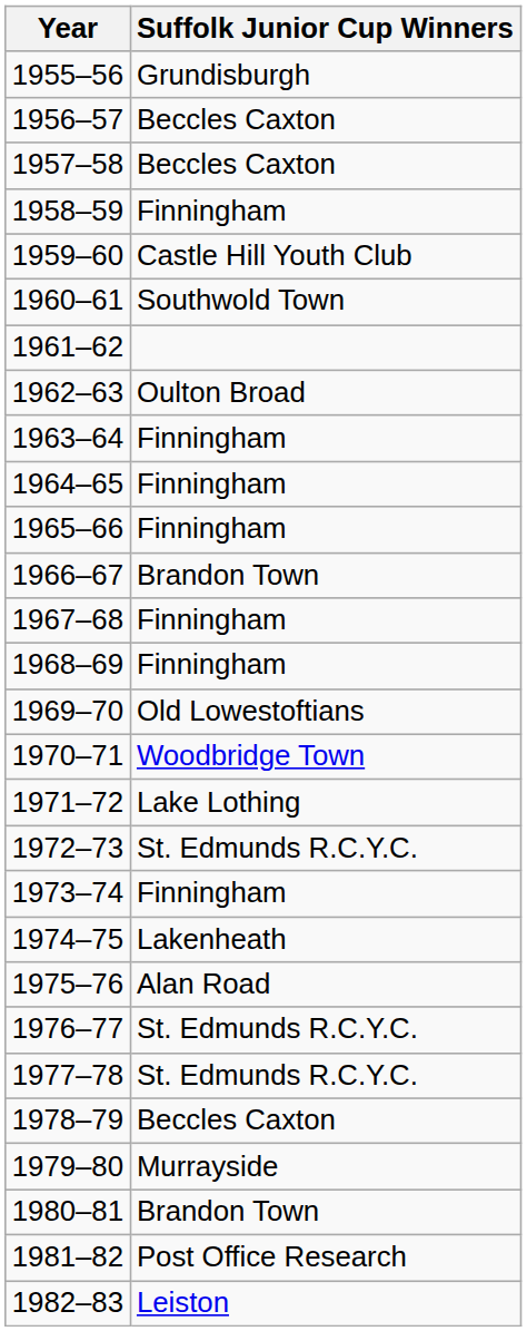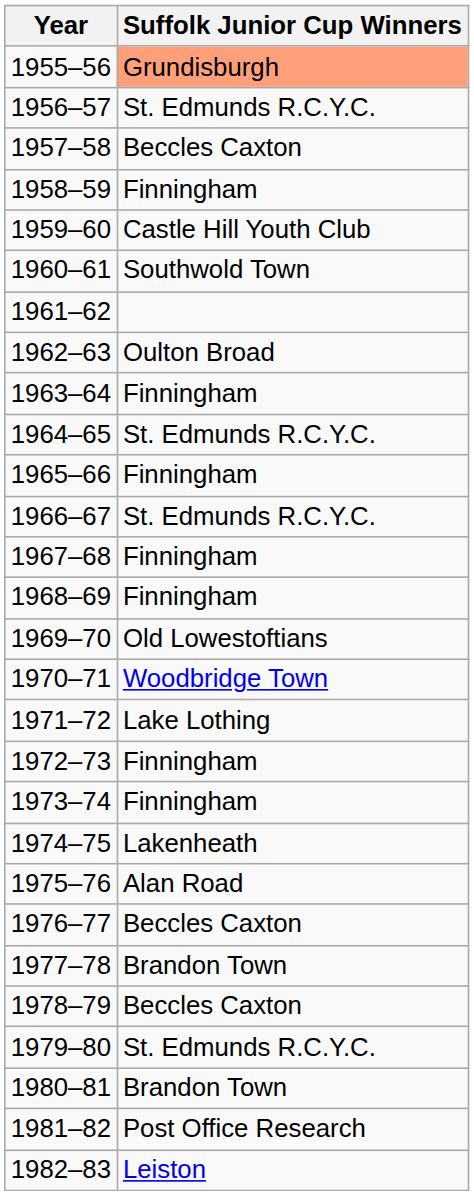1955–56 | Suffolk Junior Cup Winners: no background -> lightsalmon background
1956–57 | Suffolk Junior Cup Winners: Beccles Caxton -> St. Edmunds R.C.Y.C.
1964–65 | Suffolk Junior Cup Winners: Finningham -> St. Edmunds R.C.Y.C.
1966–67 | Suffolk Junior Cup Winners: Brandon Town -> St. Edmunds R.C.Y.C.
1972–73 | Suffolk Junior Cup Winners: St. Edmunds R.C.Y.C. -> Finningham
1976–77 | Suffolk Junior Cup Winners: St. Edmunds R.C.Y.C. -> Beccles Caxton
1977–78 | Suffolk Junior Cup Winners: St. Edmunds R.C.Y.C. -> Brandon Town
1979–80 | Suffolk Junior Cup Winners: Murrayside -> St. Edmunds R.C.Y.C.
